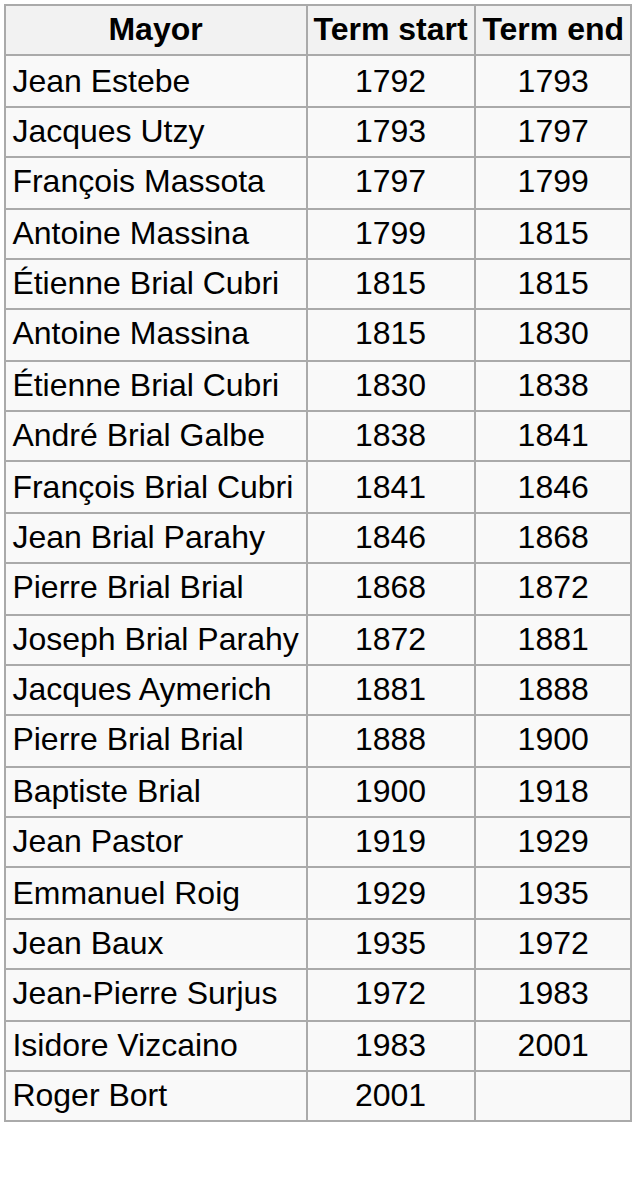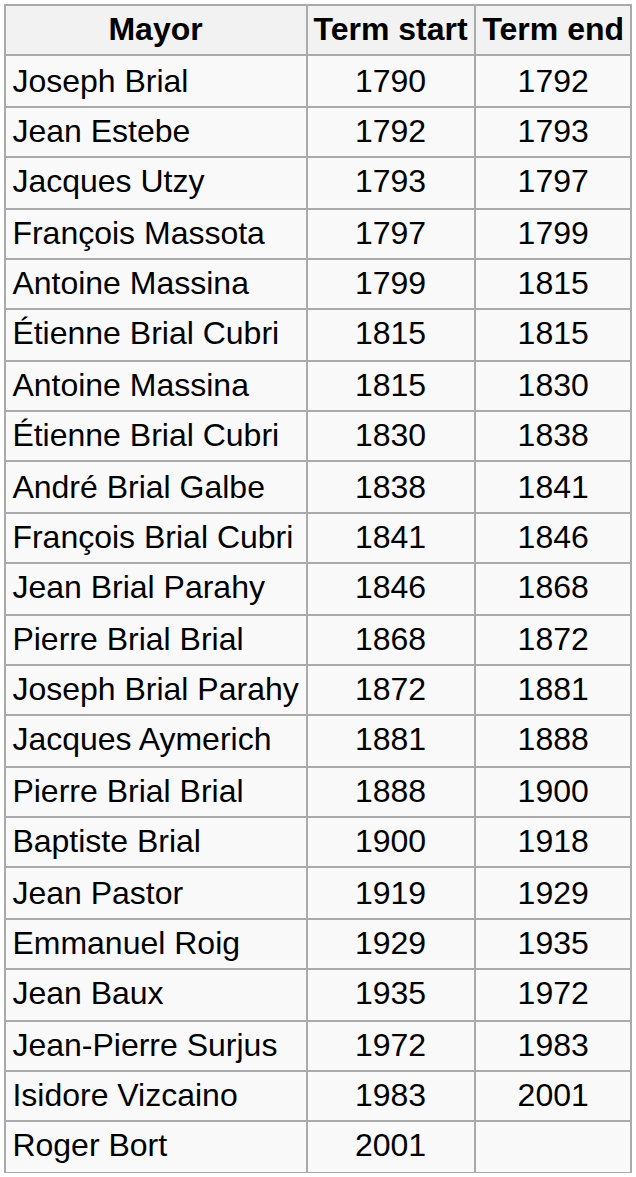+ row: Joseph Brial | 1790 | 1792
